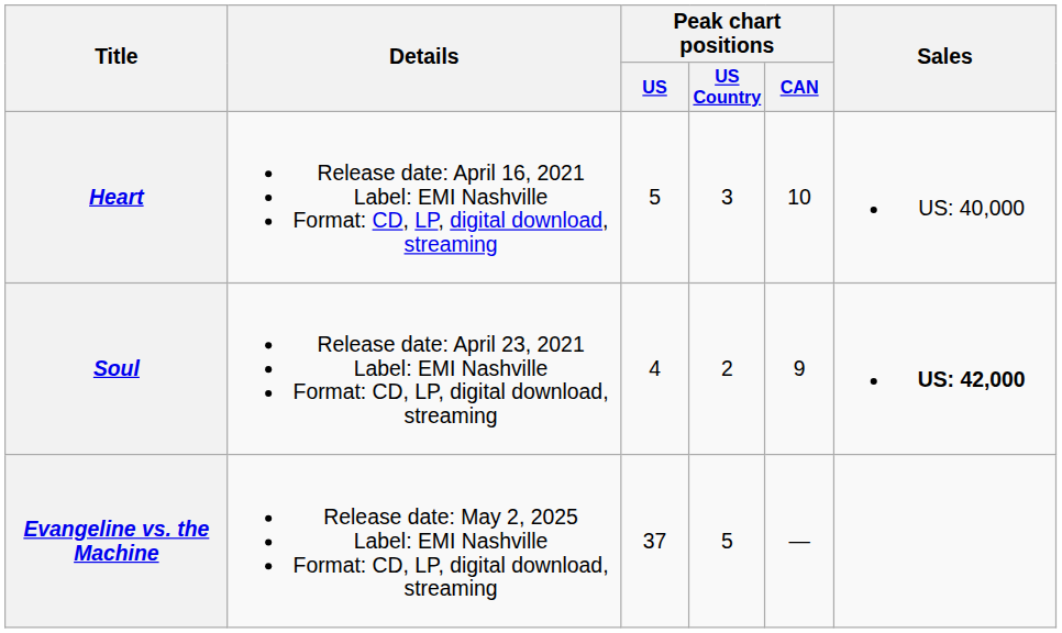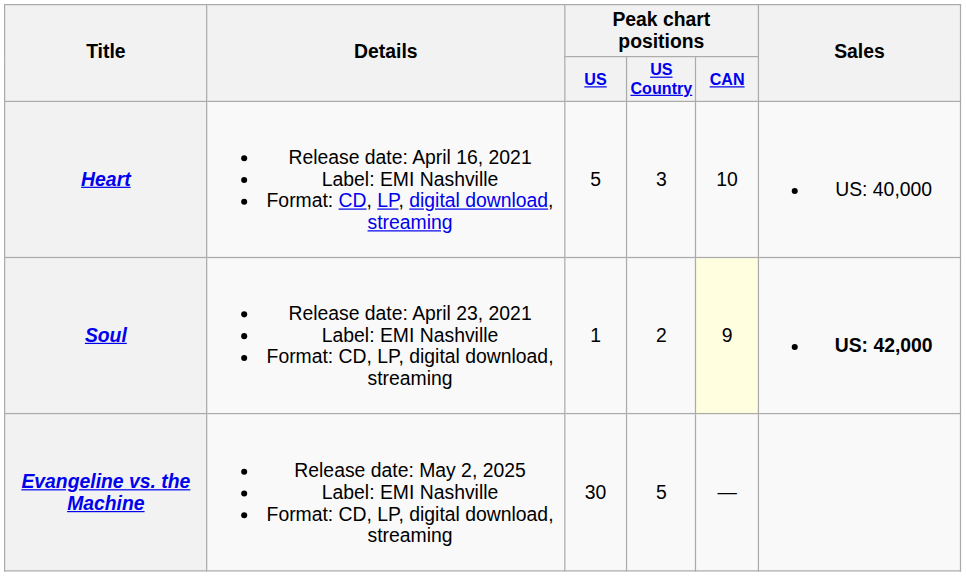Soul | Peak chart positions / US: 4 -> 1
Soul | Peak chart positions / CAN: no background -> lightyellow background
Evangeline vs. the Machine | Peak chart positions / US: 37 -> 30
